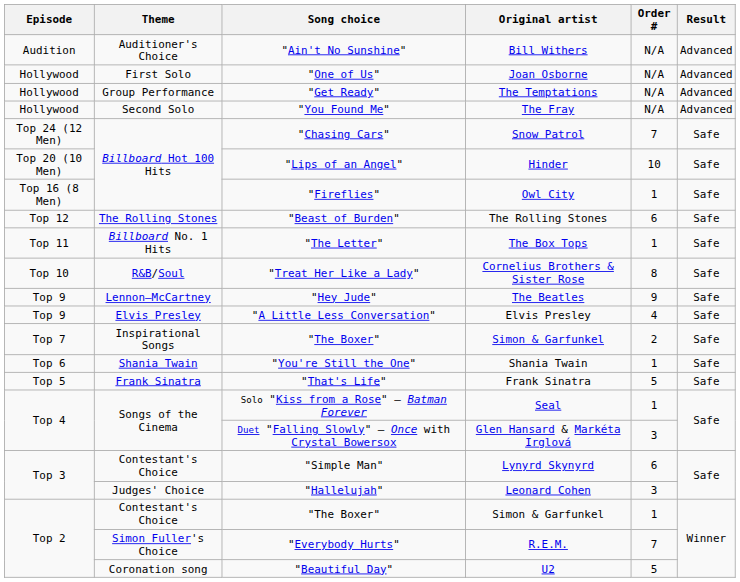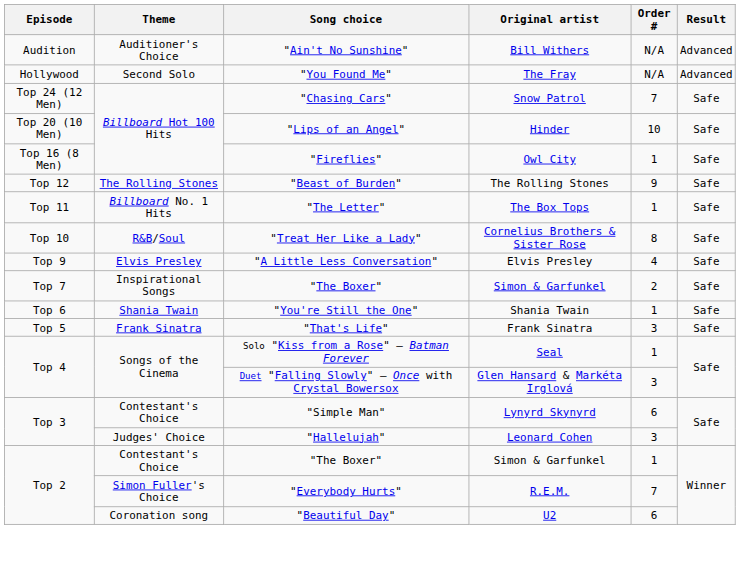- row: Hollywood | First Solo | "One of Us" | Joan Osborne | N/A | Advanced
- row: Hollywood | Group Performance | "Get Ready" | The Temptations | N/A | Advanced
"Beast of Burden" | Order #: 6 -> 9
- row: Top 9 | Lennon–McCartney | "Hey Jude" | The Beatles | 9 | Safe
"That's Life" | Order #: 5 -> 3
"Beautiful Day" | Order #: 5 -> 6
